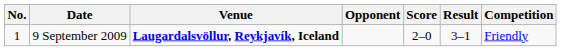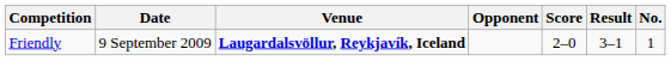columns swapped: No. <-> Competition
